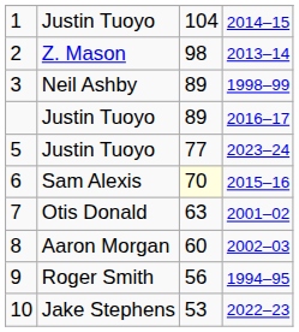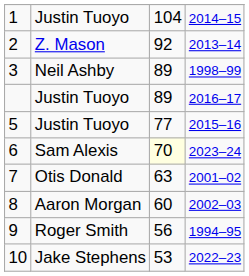2 | column 3: 98 -> 92
5 | column 4: 2023–24 -> 2015–16
6 | column 4: 2015–16 -> 2023–24
